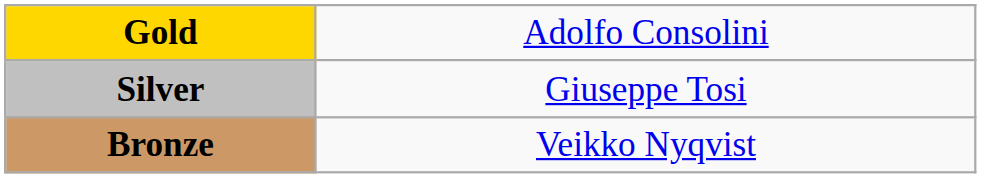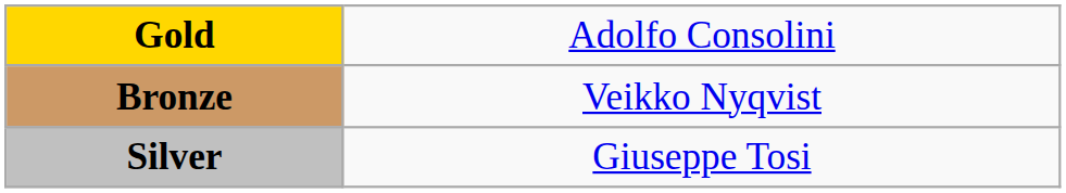rows swapped: Silver <-> Bronze
